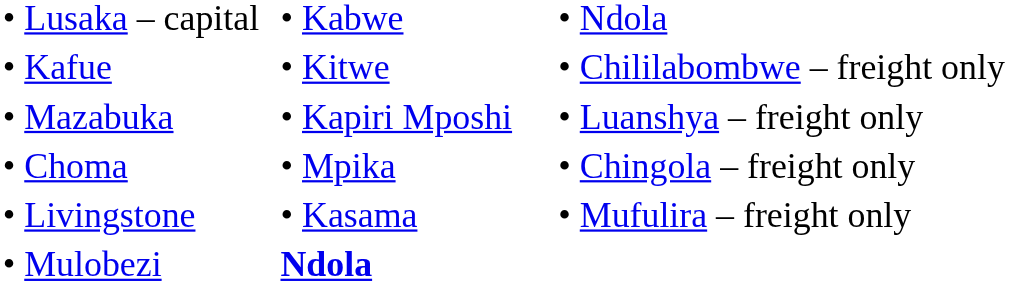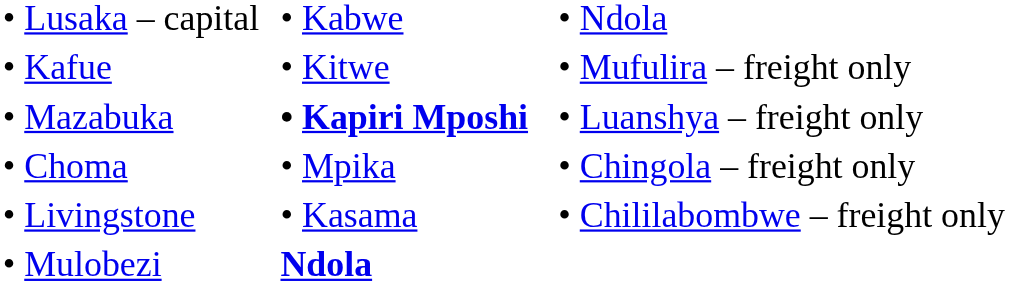• Kafue | column 3: • Chililabombwe – freight only -> • Mufulira – freight only
• Mazabuka | column 2: normal -> bold
• Livingstone | column 3: • Mufulira – freight only -> • Chililabombwe – freight only
